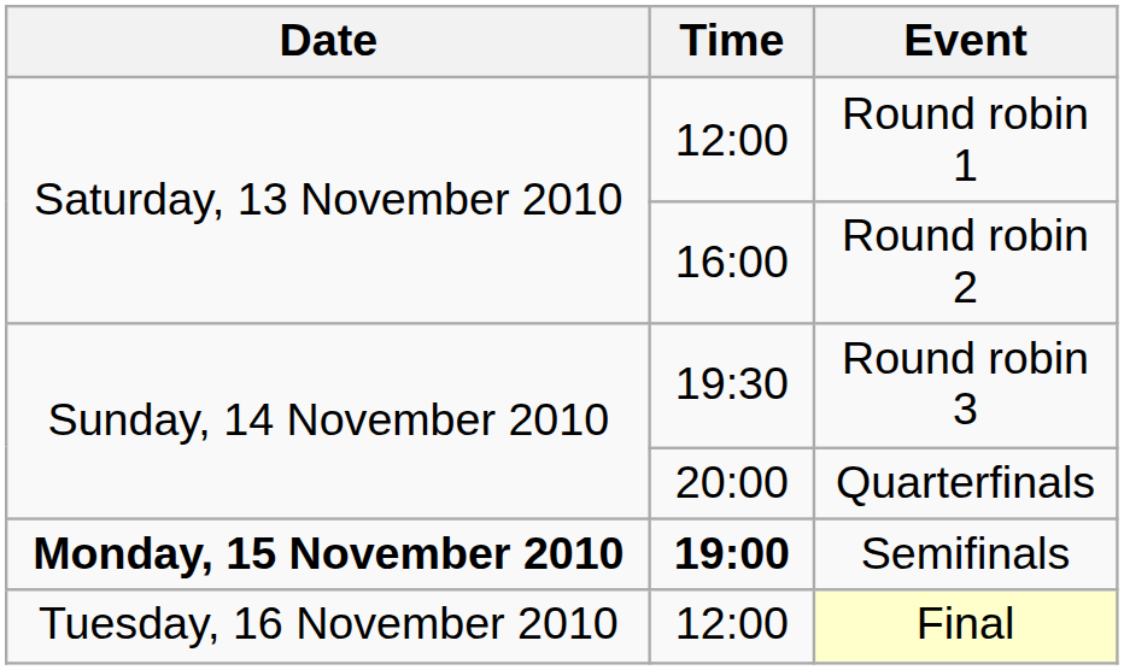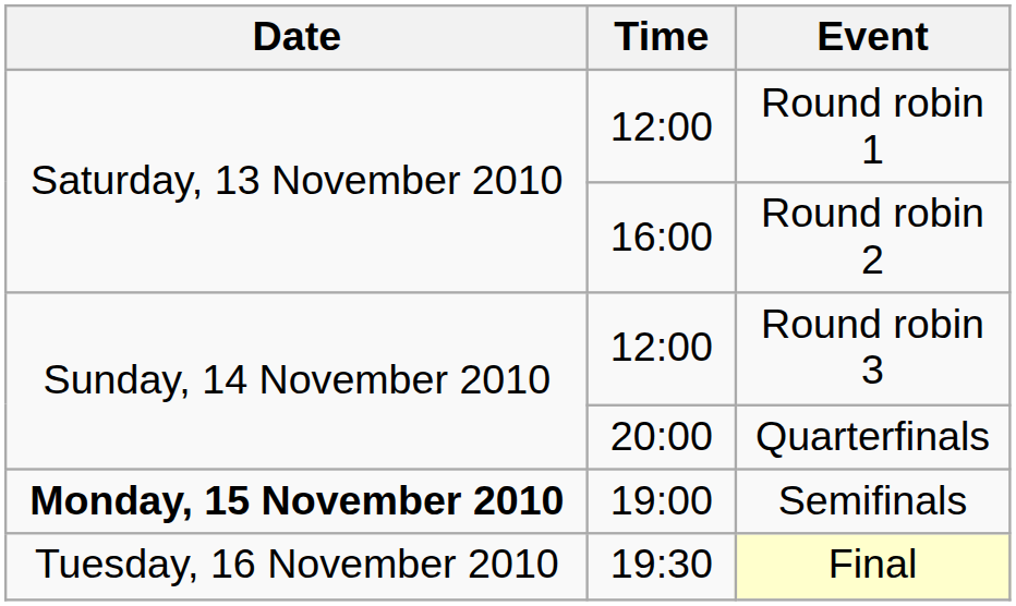Round robin 3 | Time: 19:30 -> 12:00
Semifinals | Time: bold -> normal
Final | Time: 12:00 -> 19:30
